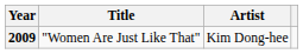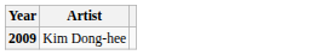- column: Title | "Women Are Just Like That"
